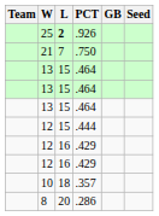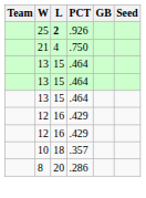.750 | L: 7 -> 4
- row: 12 | 15 | .444
